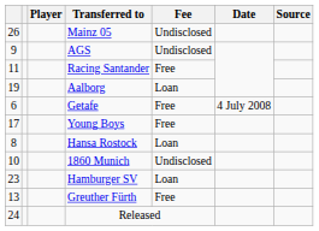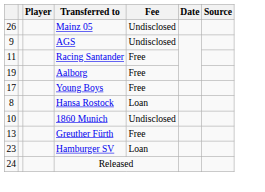Aalborg | Fee: Loan -> Free
- row: 6 | Getafe | Free | 4 July 2008
rows swapped: Greuther Fürth <-> Hamburger SV
